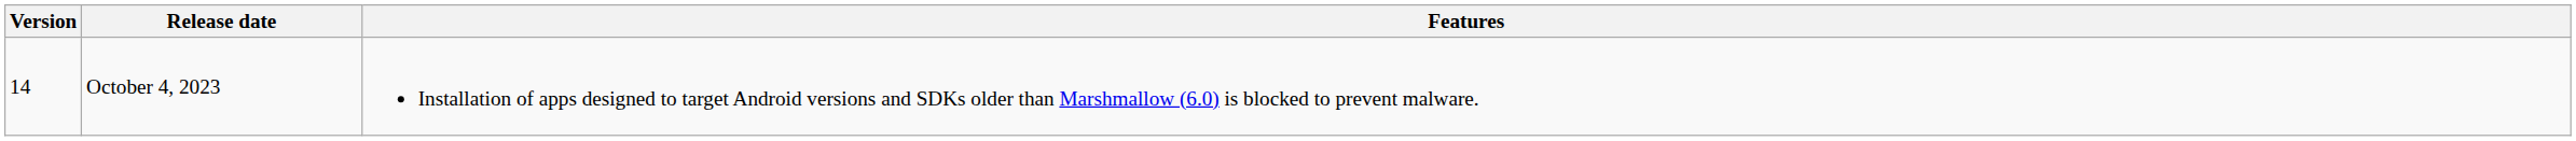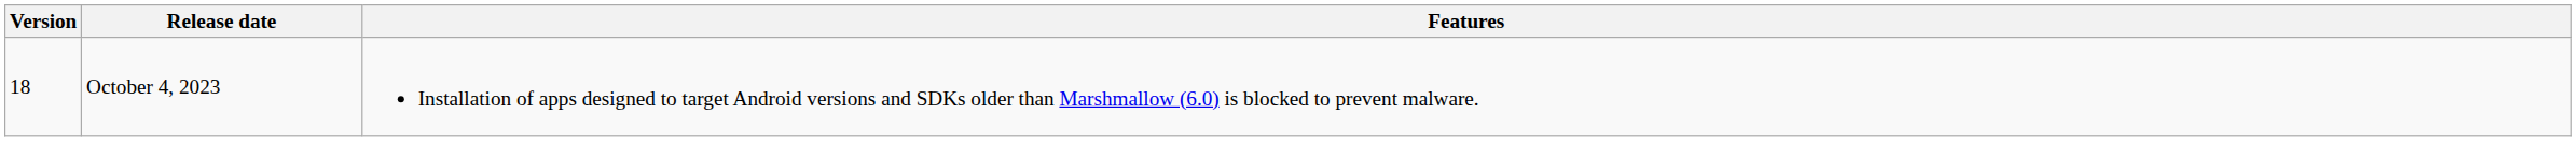October 4, 2023 | Version: 14 -> 18
